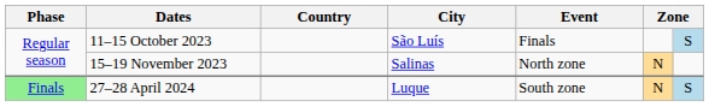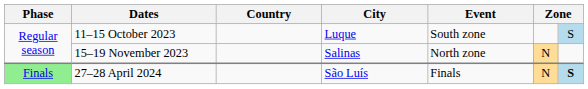11–15 October 2023 | City: São Luís -> Luque
11–15 October 2023 | Event: Finals -> South zone
27–28 April 2024 | City: Luque -> São Luís
27–28 April 2024 | Event: South zone -> Finals
27–28 April 2024 | column 7: normal -> bold
